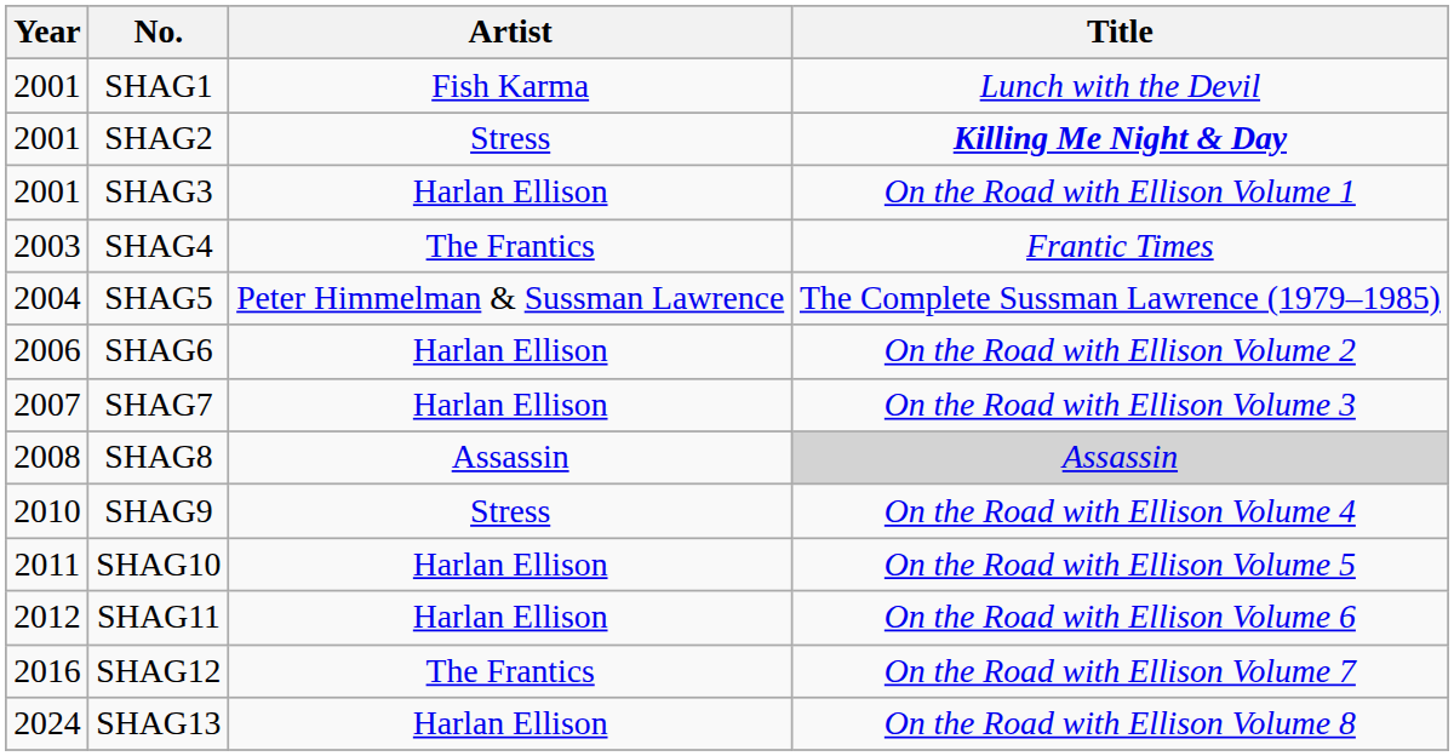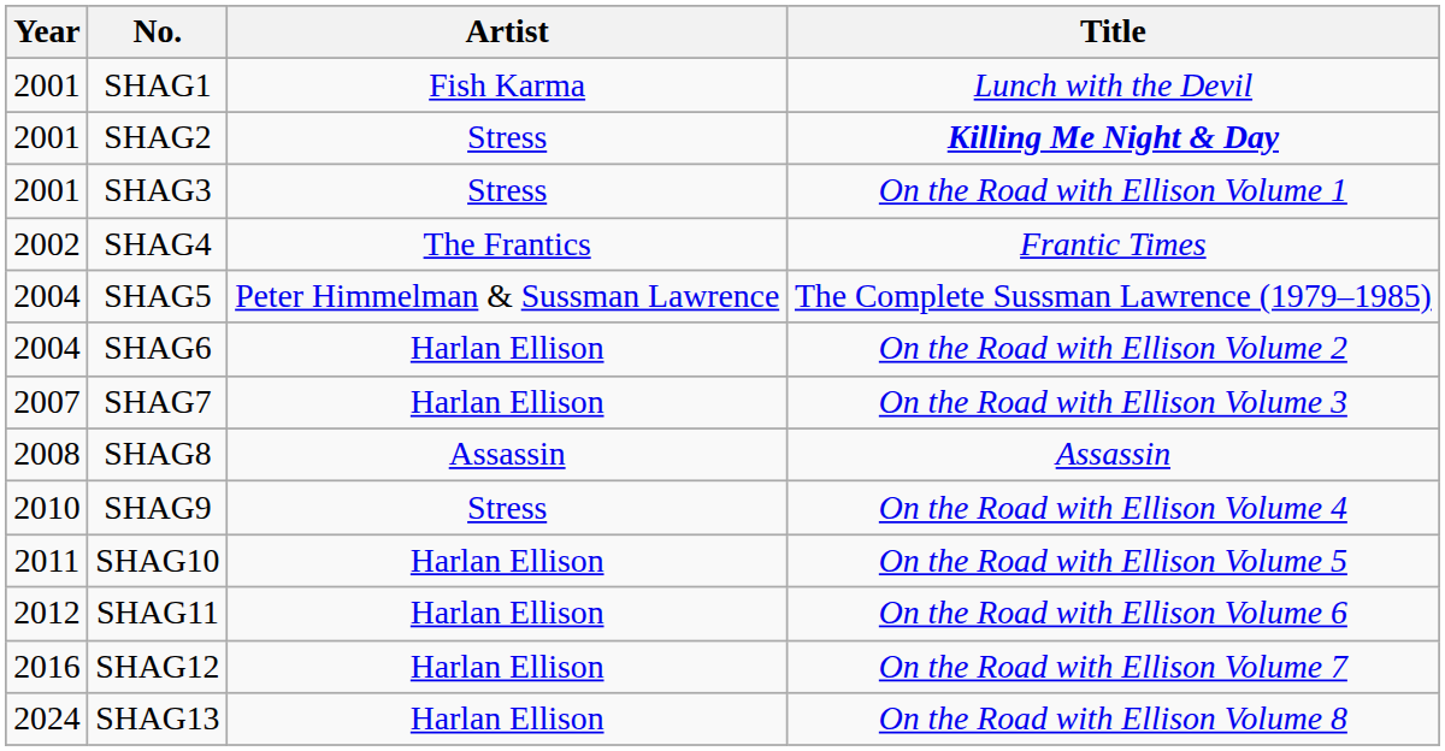SHAG3 | Artist: Harlan Ellison -> Stress
SHAG4 | Year: 2003 -> 2002
SHAG6 | Year: 2006 -> 2004
SHAG8 | Title: lightgrey background -> no background
SHAG12 | Artist: The Frantics -> Harlan Ellison
